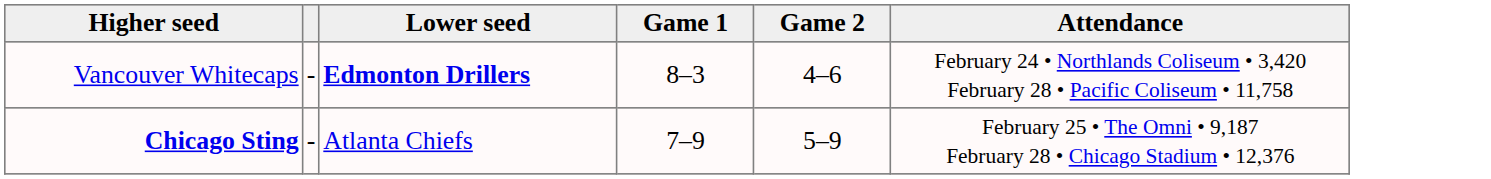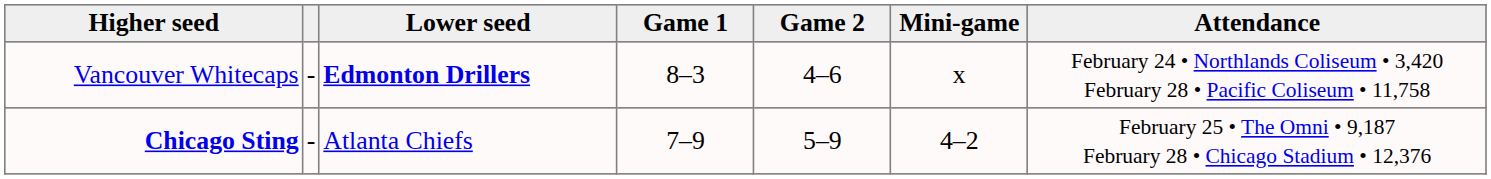+ column: Mini-game | x | 4–2
